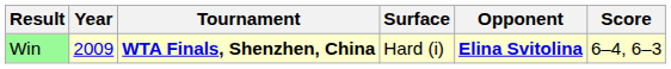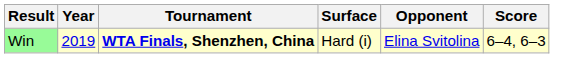Win | Year: 2009 -> 2019
Win | Opponent: bold -> normal
